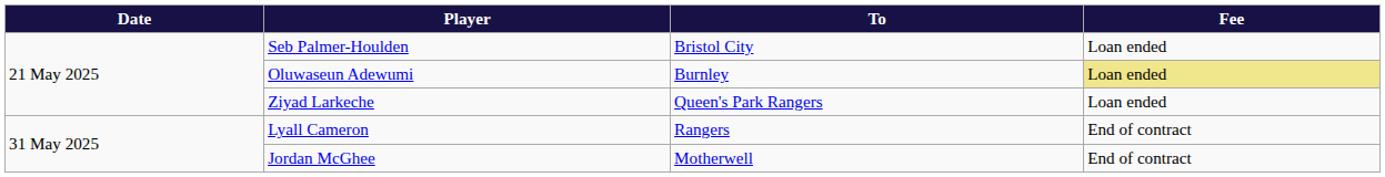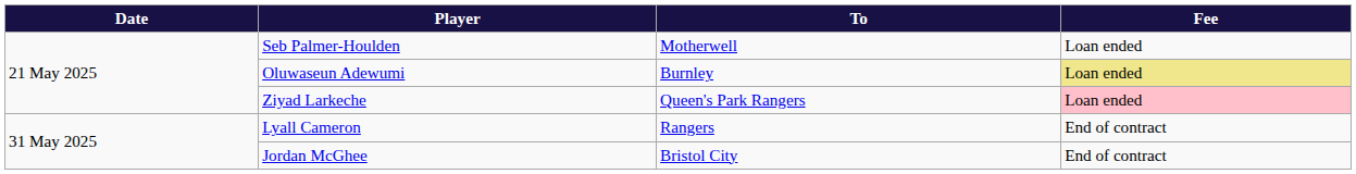Seb Palmer-Houlden | To: Bristol City -> Motherwell
Ziyad Larkeche | Fee: no background -> pink background
Jordan McGhee | To: Motherwell -> Bristol City
